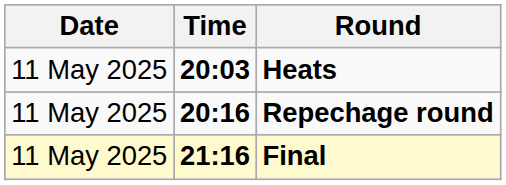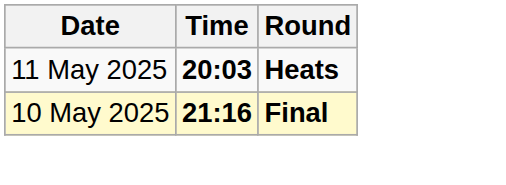- row: 11 May 2025 | 20:16 | Repechage round
Final | Date: 11 May 2025 -> 10 May 2025
